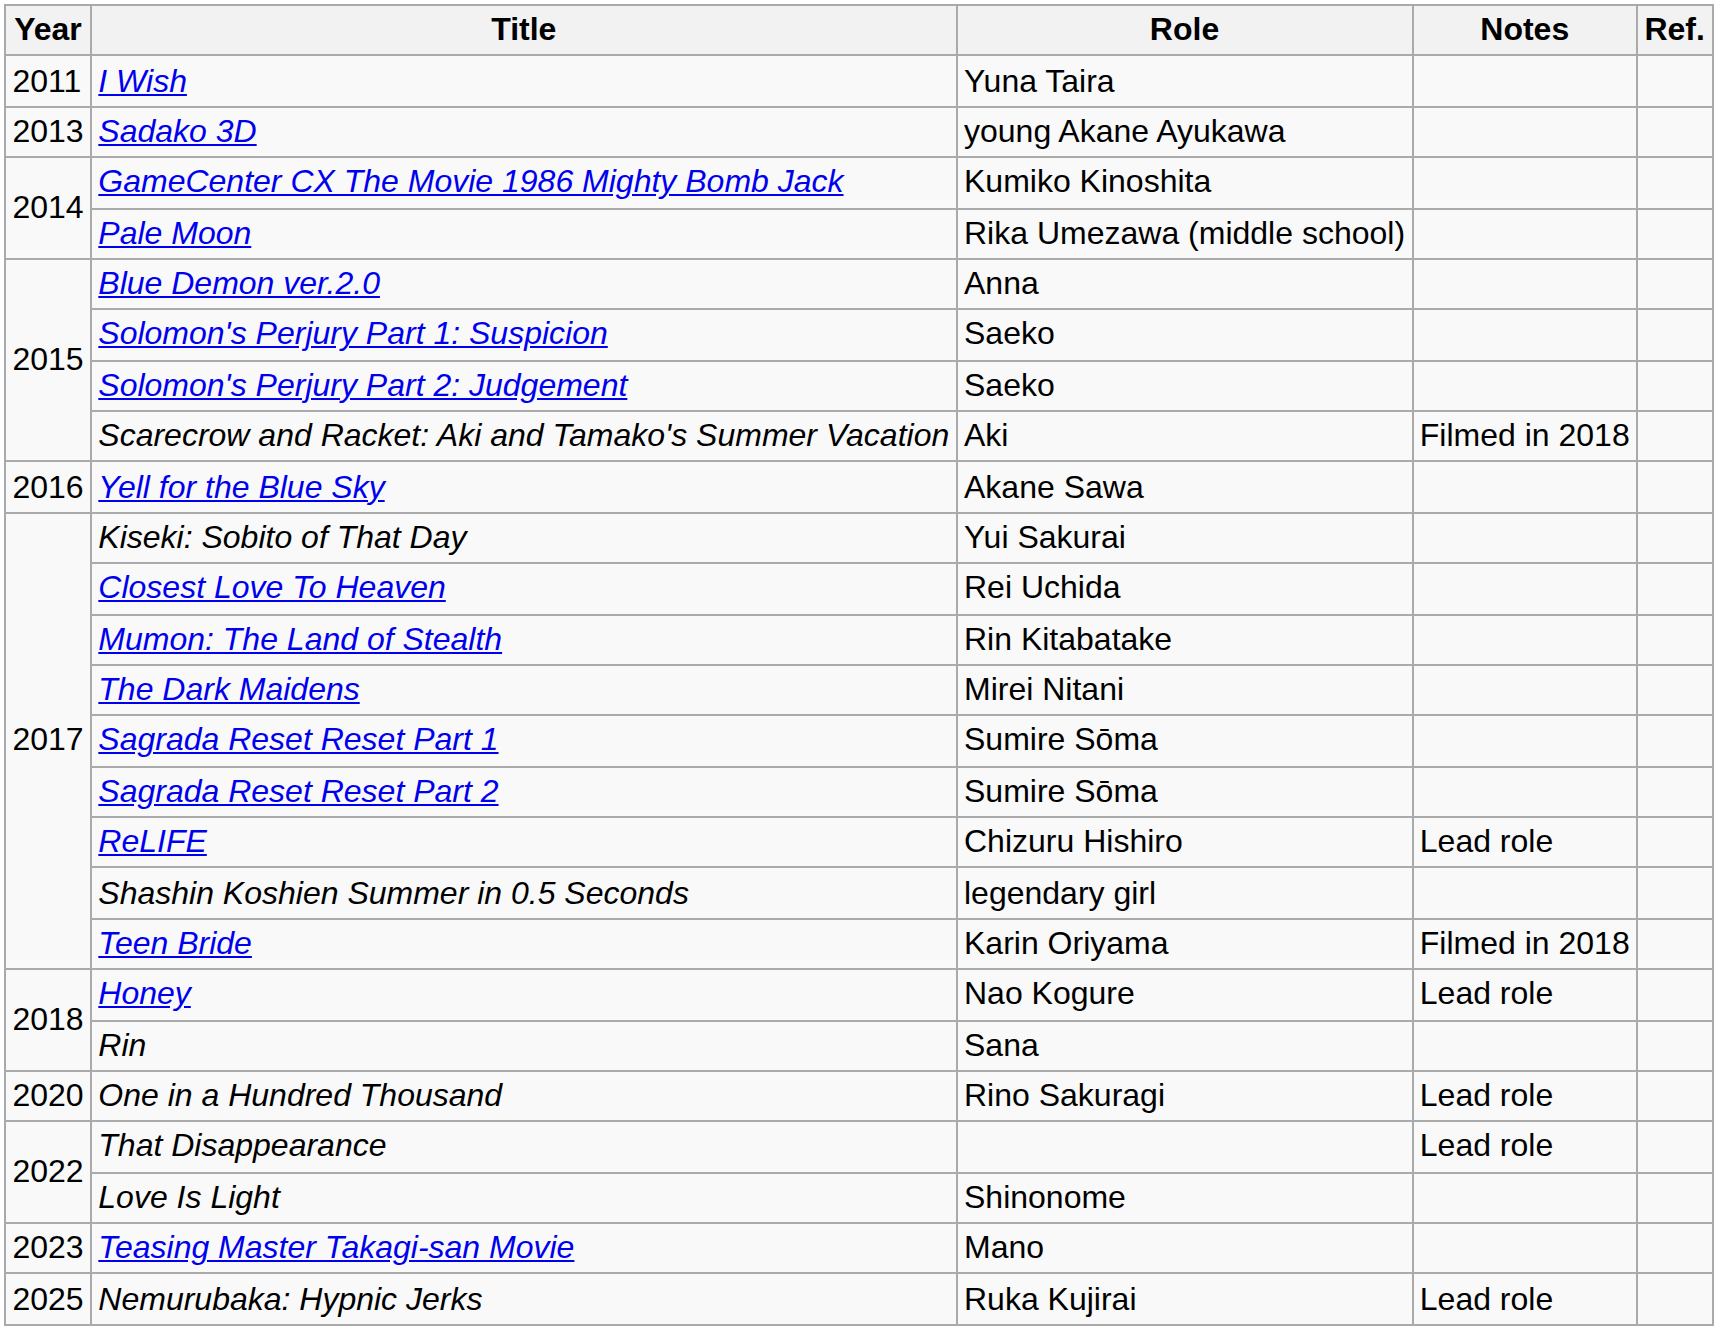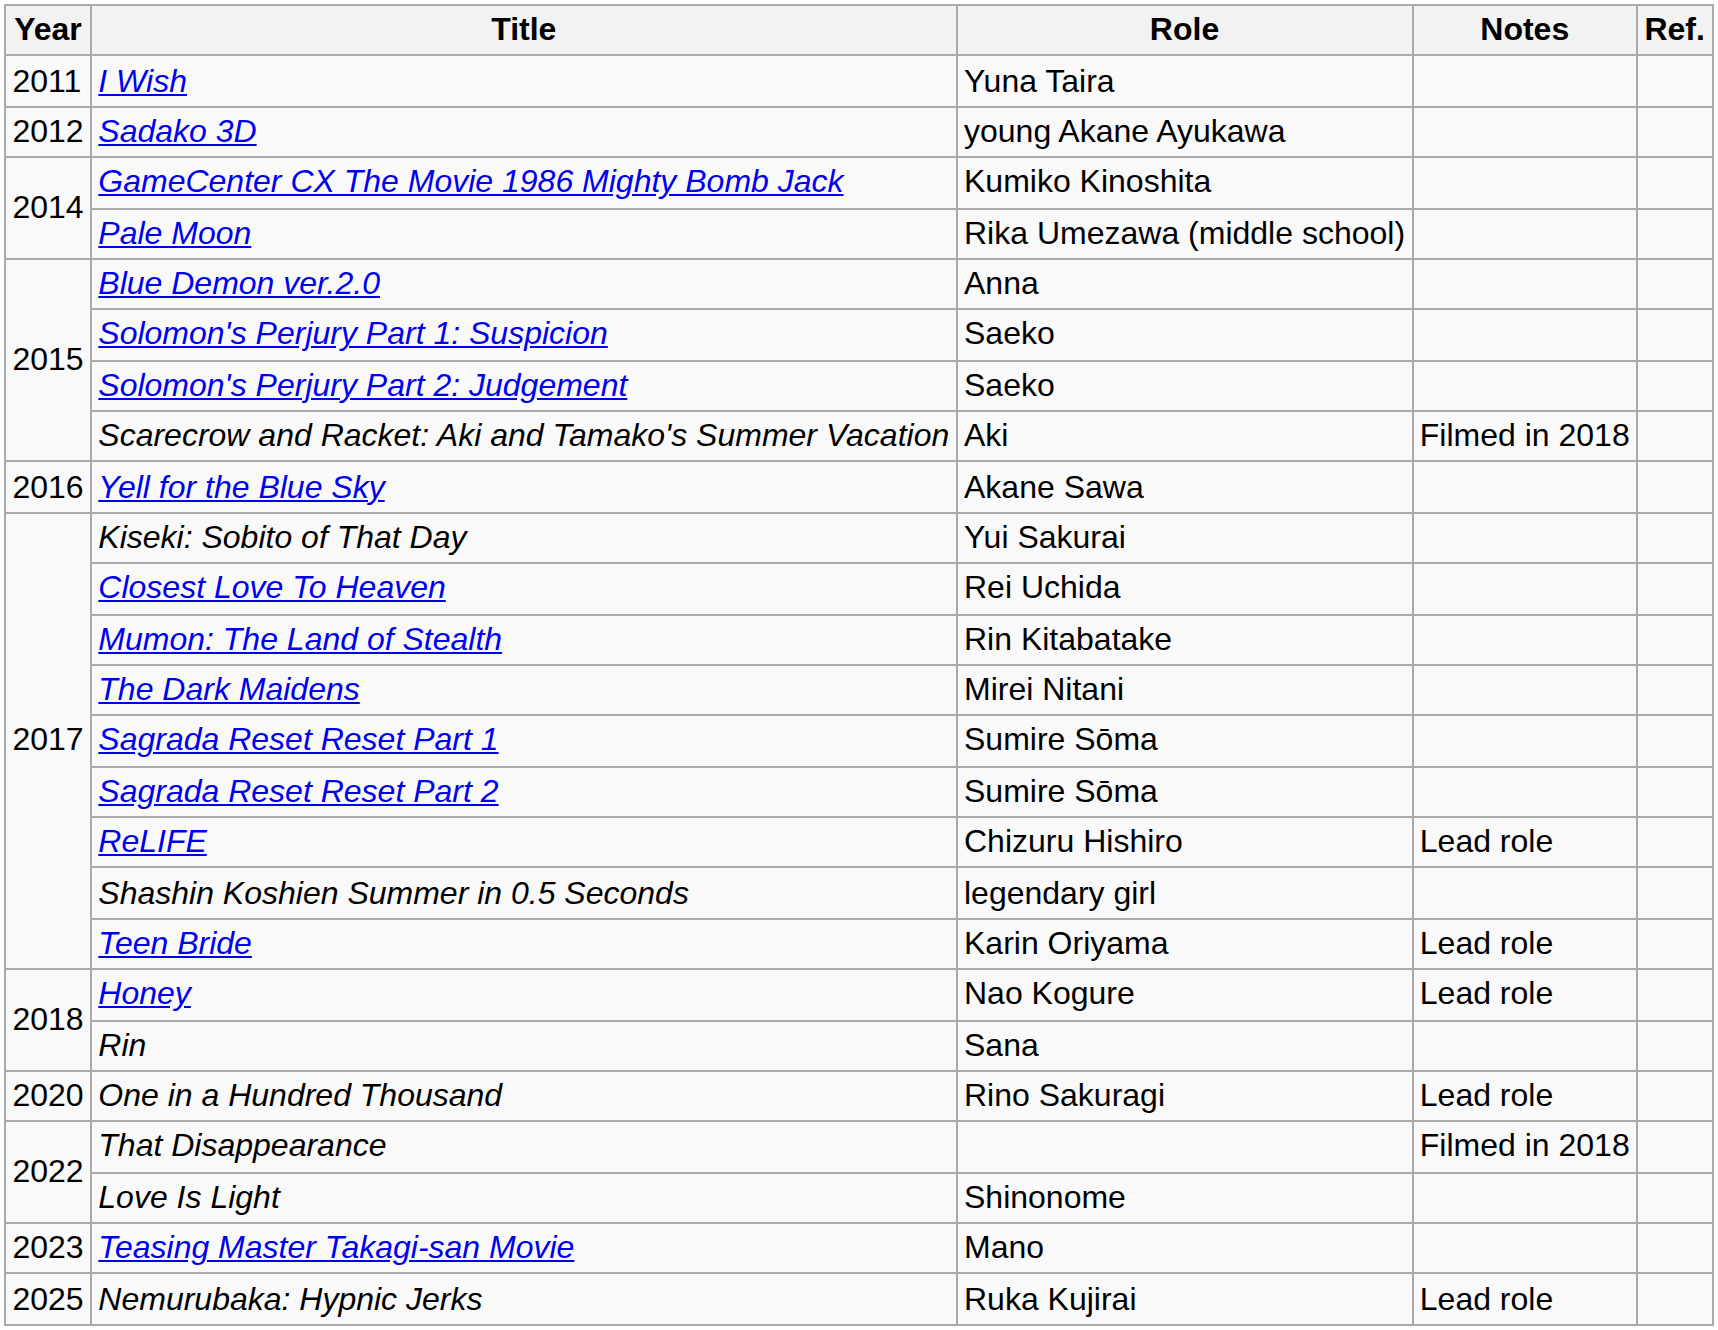Sadako 3D | Year: 2013 -> 2012
Teen Bride | Notes: Filmed in 2018 -> Lead role
That Disappearance | Notes: Lead role -> Filmed in 2018
